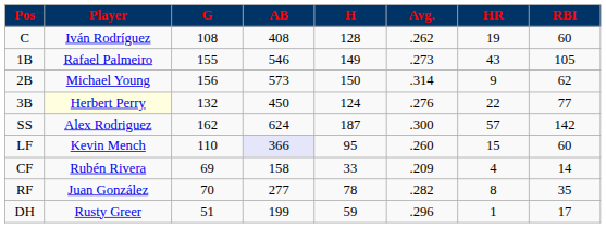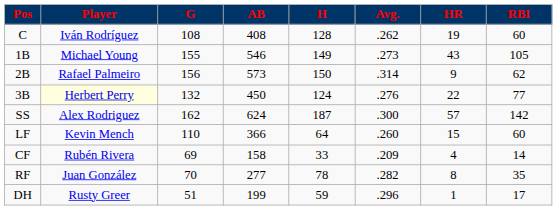1B | Player: Rafael Palmeiro -> Michael Young
2B | Player: Michael Young -> Rafael Palmeiro
LF | AB: lavender background -> no background
LF | H: 95 -> 64
